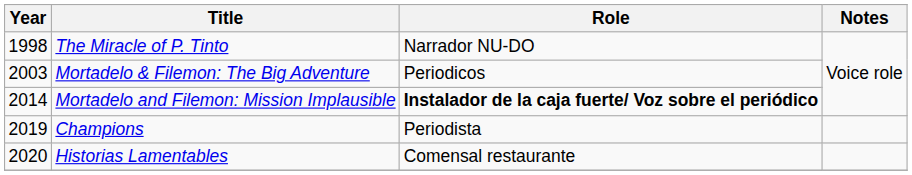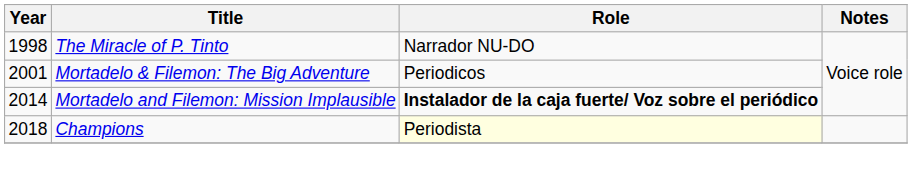Mortadelo & Filemon: The Big Adventure | Year: 2003 -> 2001
Champions | Year: 2019 -> 2018
Champions | Role: no background -> lightyellow background
- row: 2020 | Historias Lamentables | Comensal restaurante
